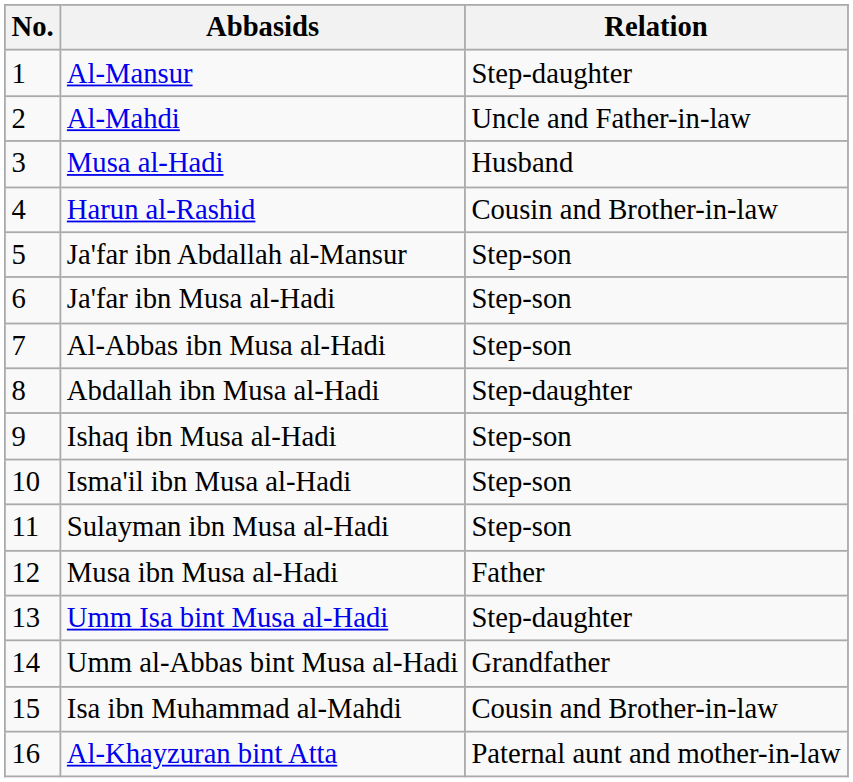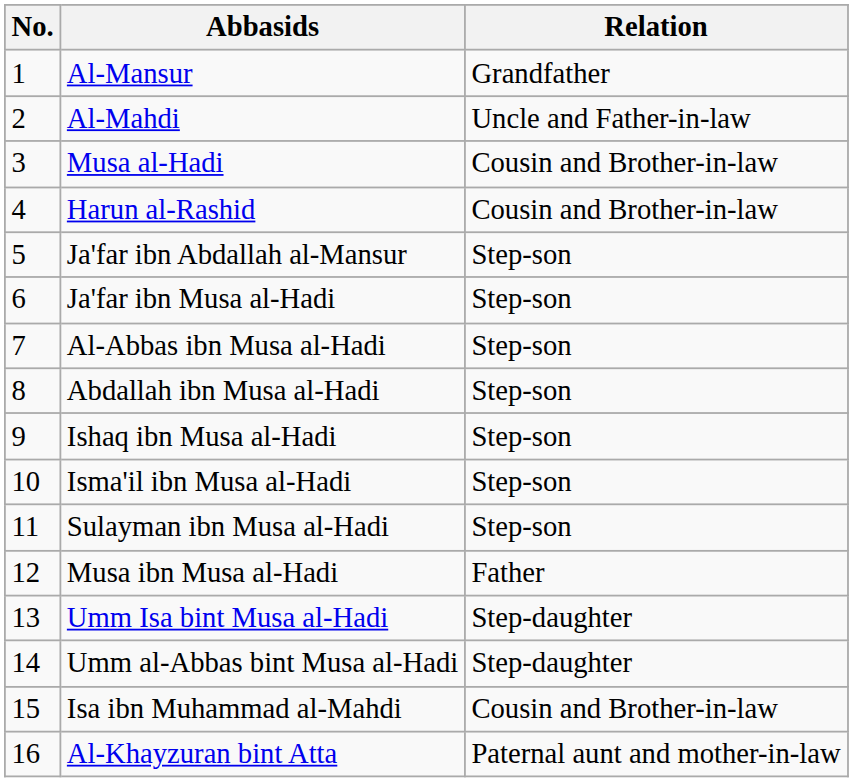Al-Mansur | Relation: Step-daughter -> Grandfather
Musa al-Hadi | Relation: Husband -> Cousin and Brother-in-law
Abdallah ibn Musa al-Hadi | Relation: Step-daughter -> Step-son
Umm al-Abbas bint Musa al-Hadi | Relation: Grandfather -> Step-daughter
